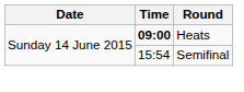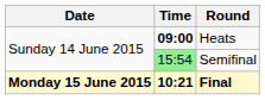Semifinal | Time: no background -> lightgreen background
+ row: Monday 15 June 2015 | 10:21 | Final
